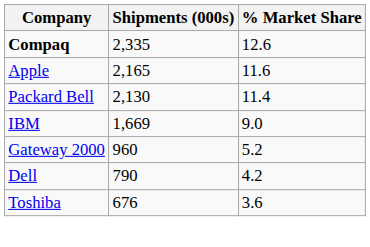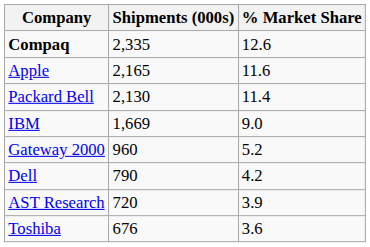+ row: AST Research | 720 | 3.9
